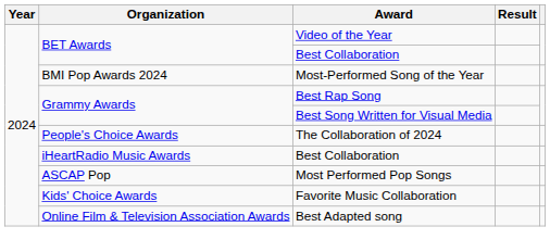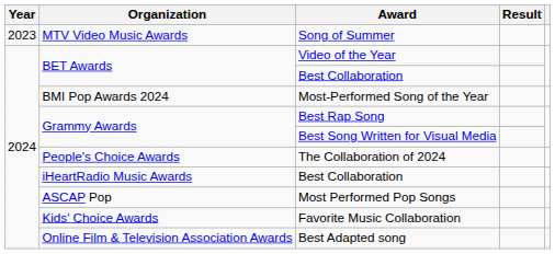+ row: 2023 | MTV Video Music Awards | Song of Summer
